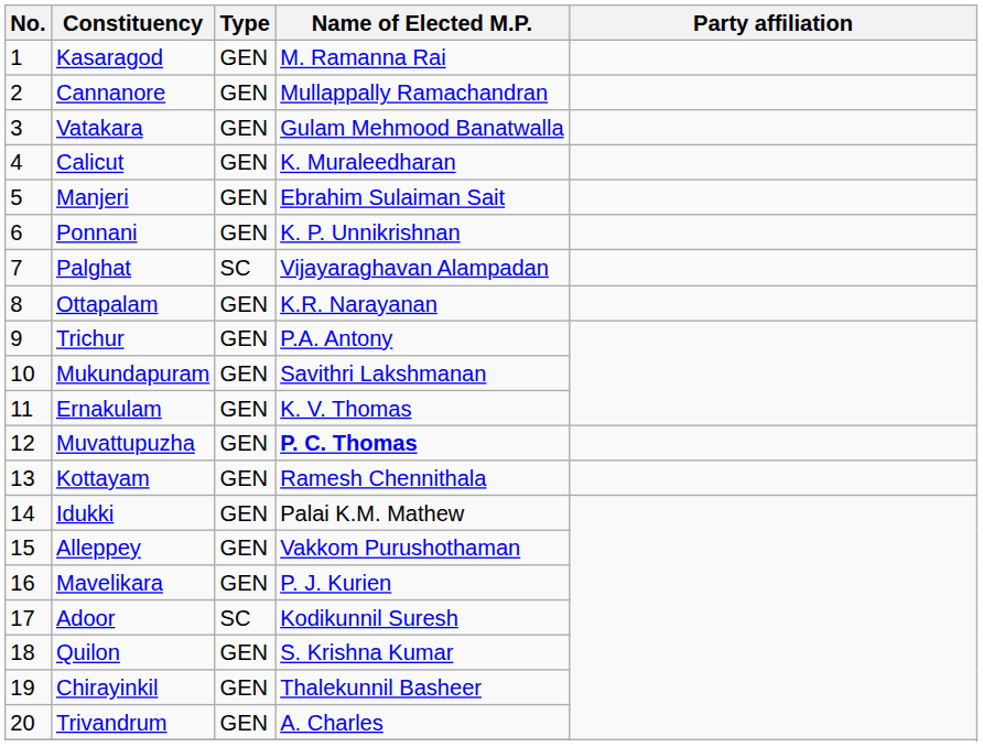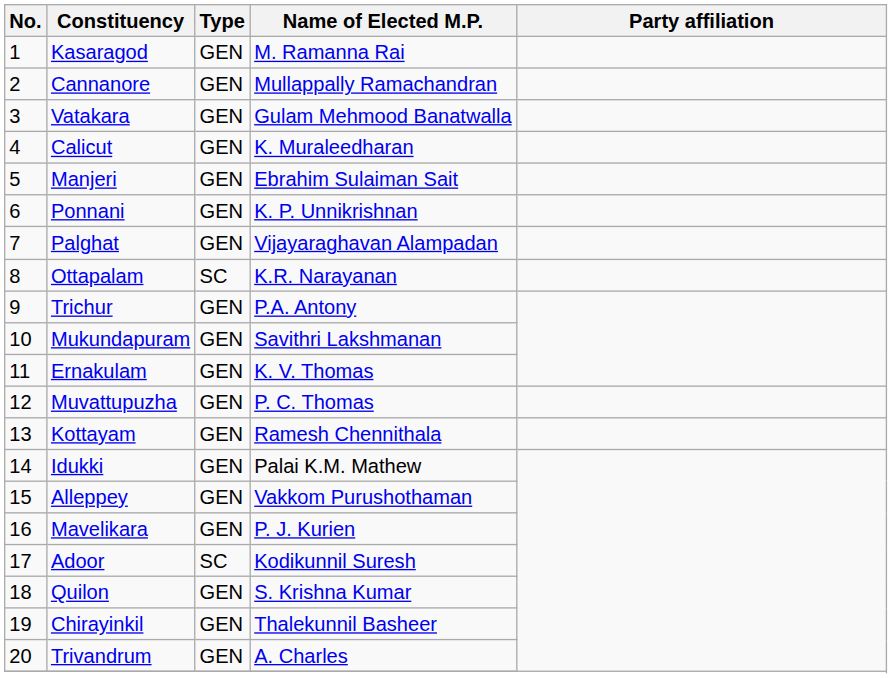Palghat | Type: SC -> GEN
Ottapalam | Type: GEN -> SC
Muvattupuzha | Name of Elected M.P.: bold -> normal
